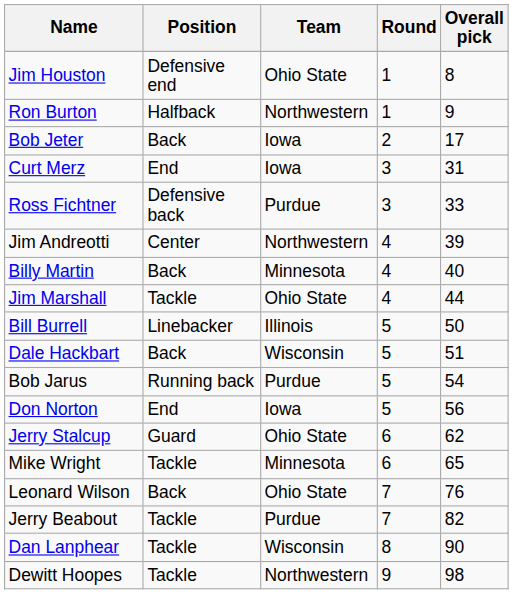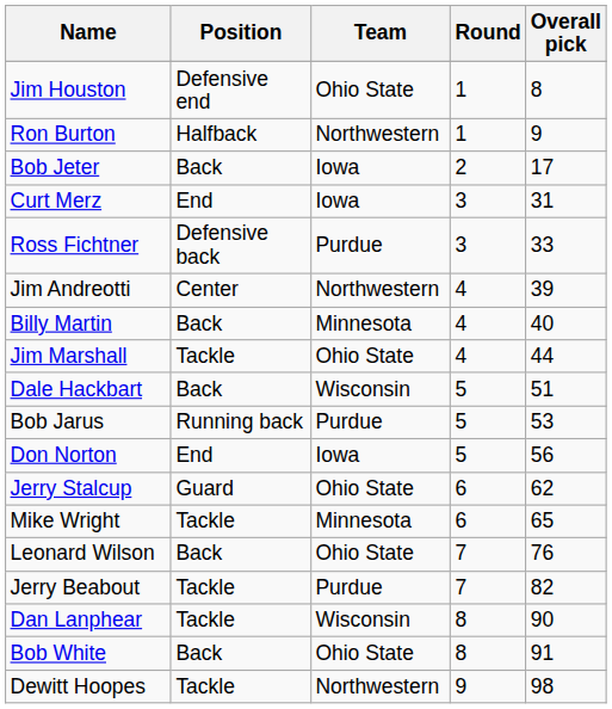- row: Bill Burrell | Linebacker | Illinois | 5 | 50
Bob Jarus | Overall pick: 54 -> 53
+ row: Bob White | Back | Ohio State | 8 | 91
